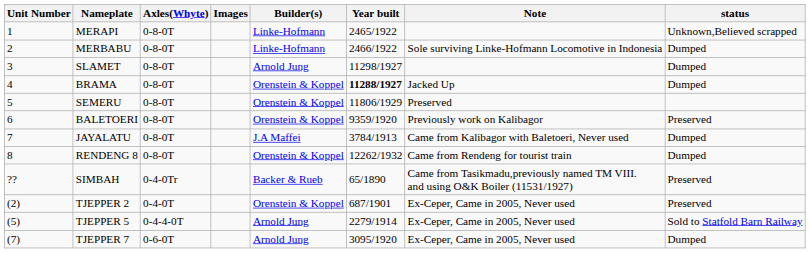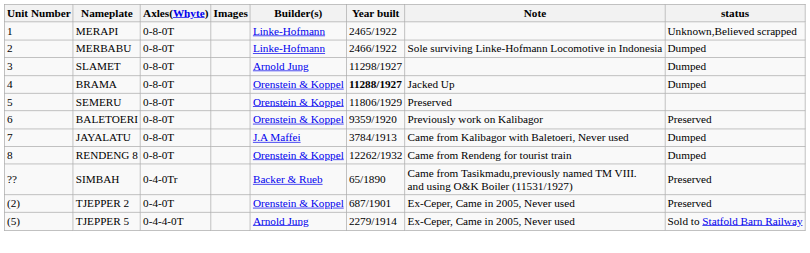- row: (7) | TJEPPER 7 | 0-6-0T | Arnold Jung | 3095/1920 | Ex-Ceper, Came in 2005, Never used | Dumped
